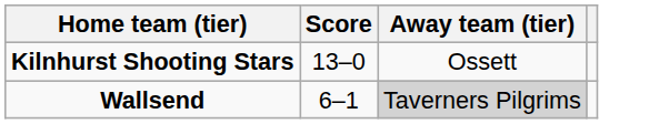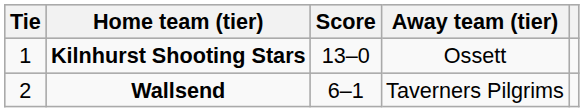+ column: Tie | 1 | 2
Wallsend | Away team (tier): lightgrey background -> no background
